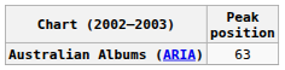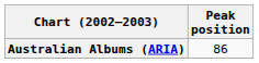Australian Albums (ARIA) | Peak position: 63 -> 86
